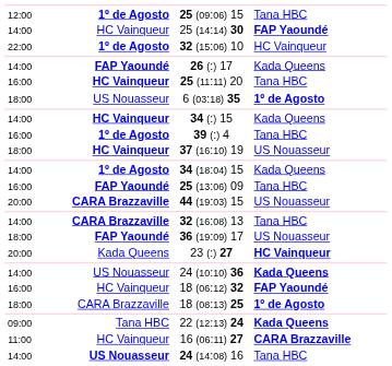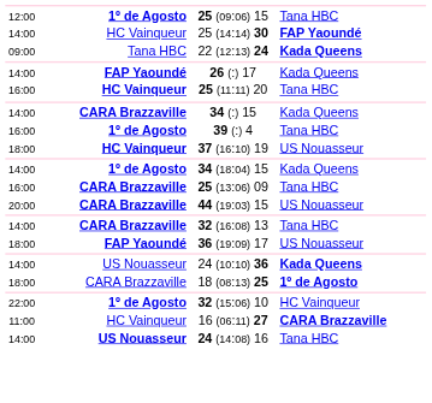rows swapped: 32 (15:06) 10 <-> 22 (12:13) 24
- row: 18:00 | US Nouasseur | 6 (03:18) 35 | 1º de Agosto
34 (:) 15 | column 2: HC Vainqueur -> CARA Brazzaville
25 (13:06) 09 | column 2: FAP Yaoundé -> CARA Brazzaville
- row: 20:00 | Kada Queens | 23 (:) 27 | HC Vainqueur
- row: 16:00 | HC Vainqueur | 18 (06:12) 32 | FAP Yaoundé
